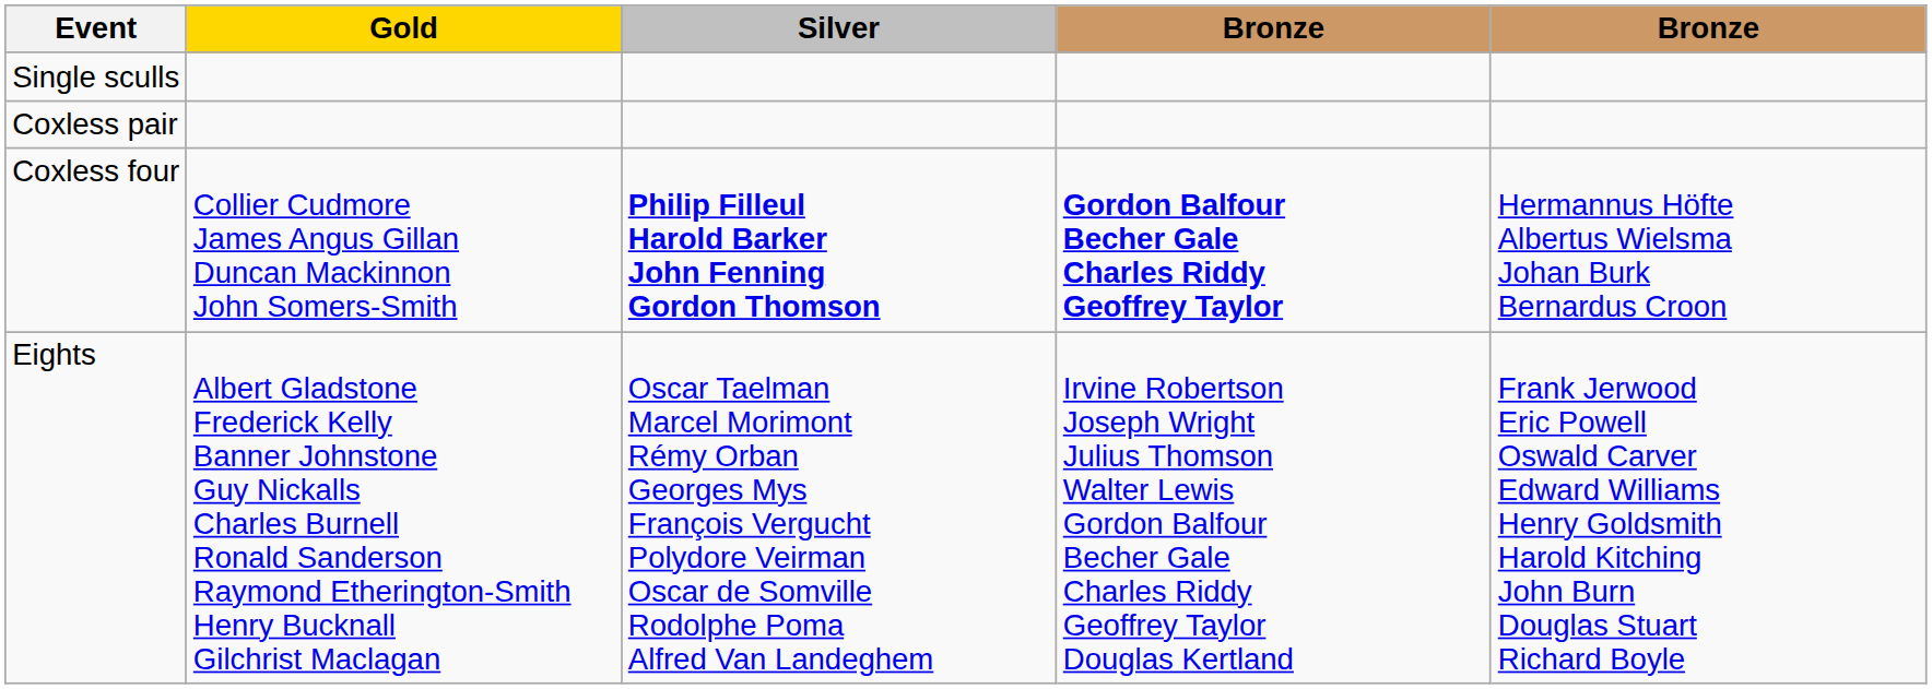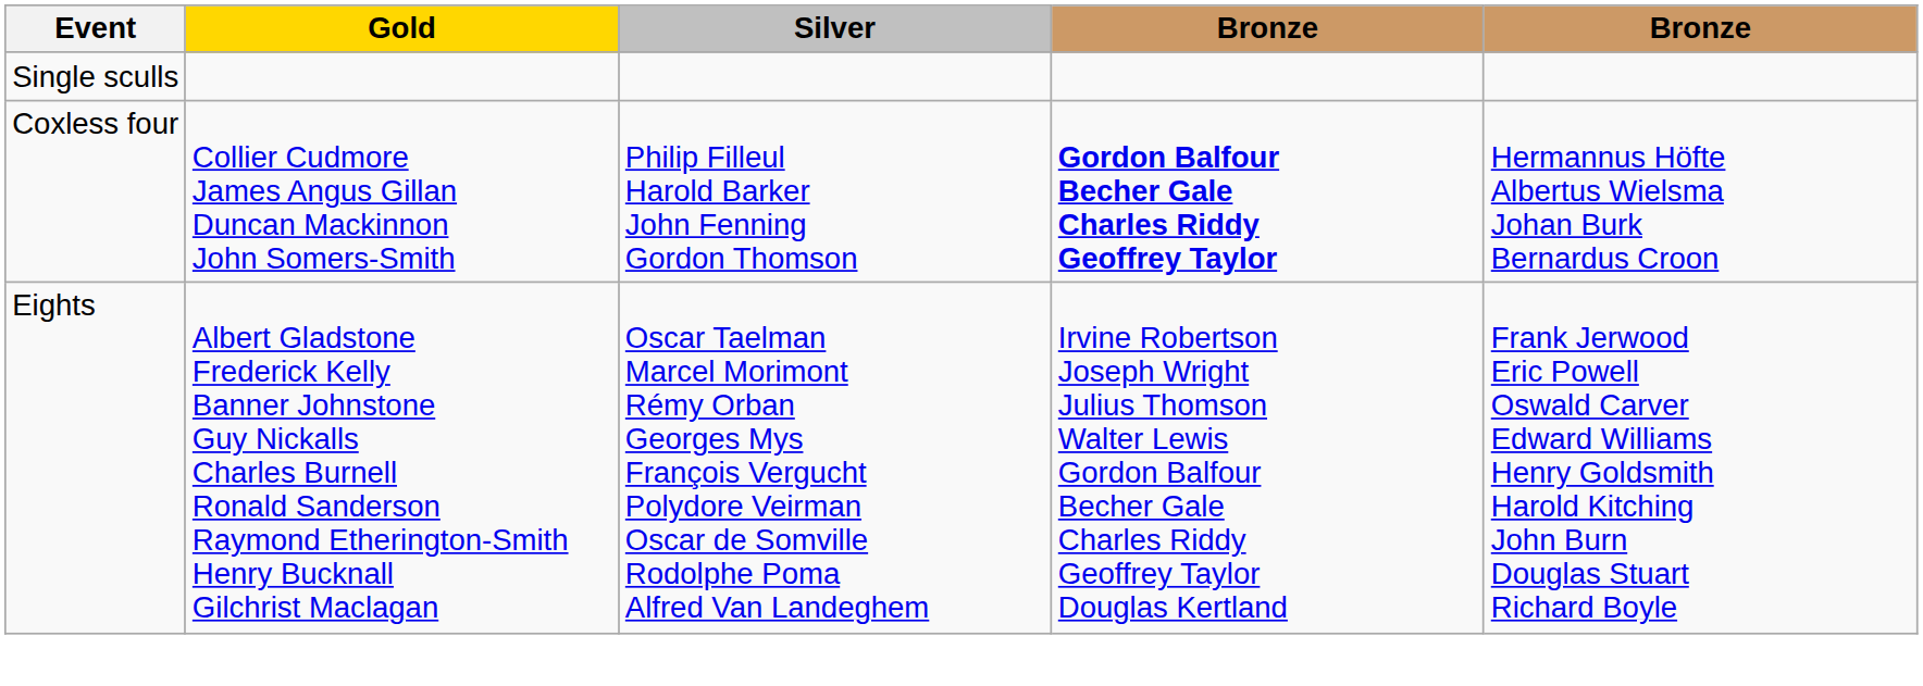- row: Coxless pair
Coxless four | Silver: bold -> normal
